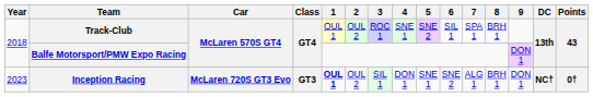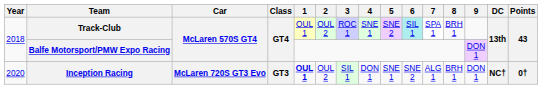Track-Club | 6: no background -> paleturquoise background
Inception Racing | Year: 2023 -> 2020
